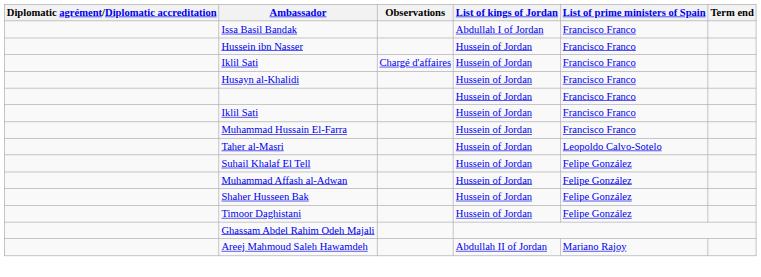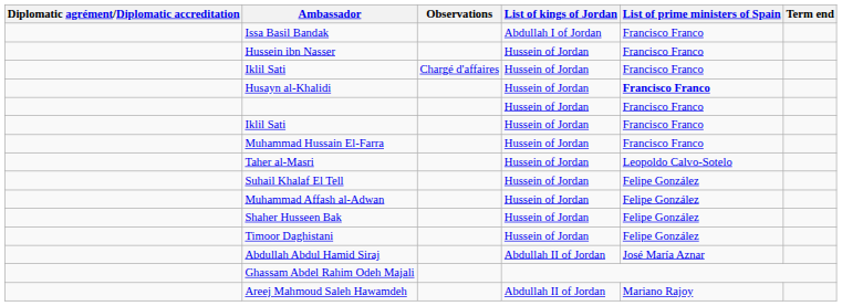Husayn al-Khalidi | List of prime ministers of Spain: normal -> bold
+ row: Abdullah Abdul Hamid Siraj | Abdullah II of Jordan | José María Aznar
